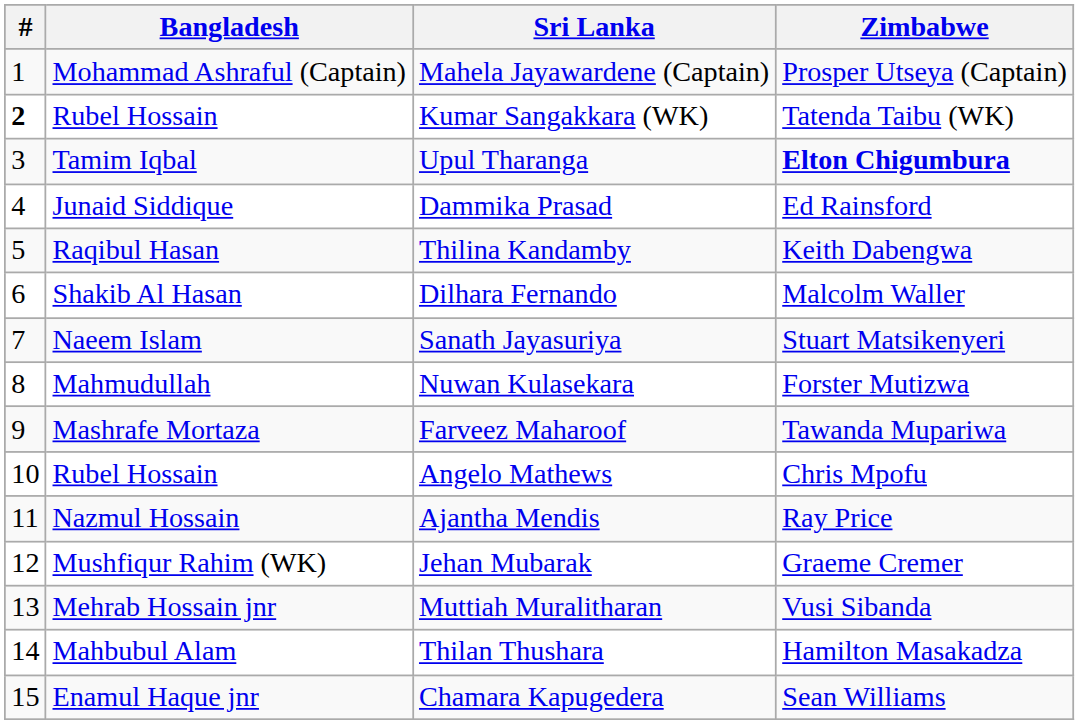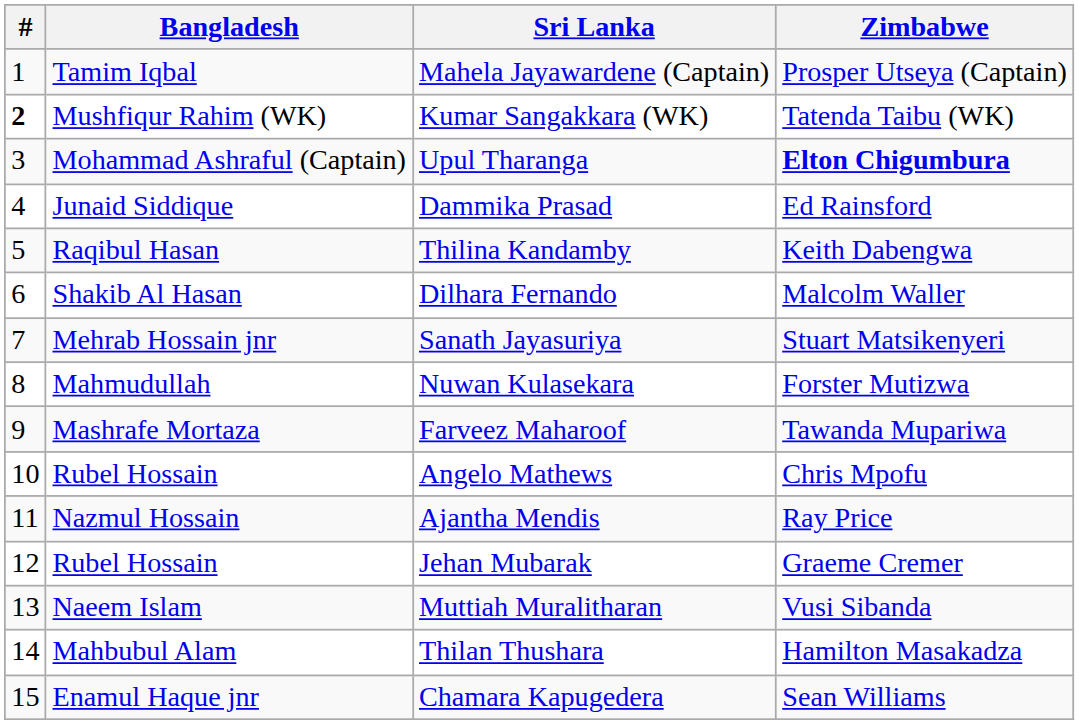Mahela Jayawardene (Captain) | Bangladesh: Mohammad Ashraful (Captain) -> Tamim Iqbal
Kumar Sangakkara (WK) | Bangladesh: Rubel Hossain -> Mushfiqur Rahim (WK)
Upul Tharanga | Bangladesh: Tamim Iqbal -> Mohammad Ashraful (Captain)
Sanath Jayasuriya | Bangladesh: Naeem Islam -> Mehrab Hossain jnr
Jehan Mubarak | Bangladesh: Mushfiqur Rahim (WK) -> Rubel Hossain
Muttiah Muralitharan | Bangladesh: Mehrab Hossain jnr -> Naeem Islam
